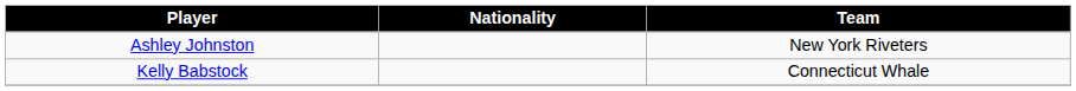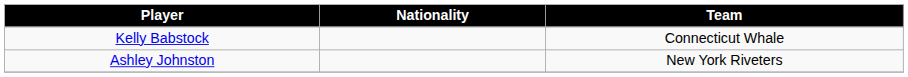rows swapped: Ashley Johnston <-> Kelly Babstock
